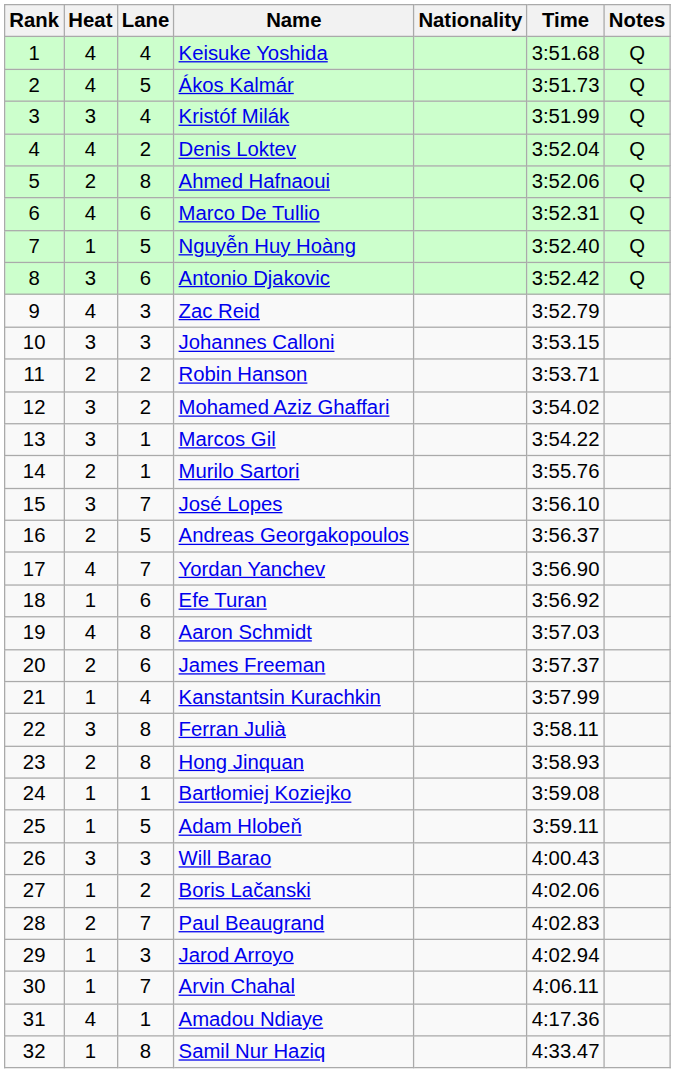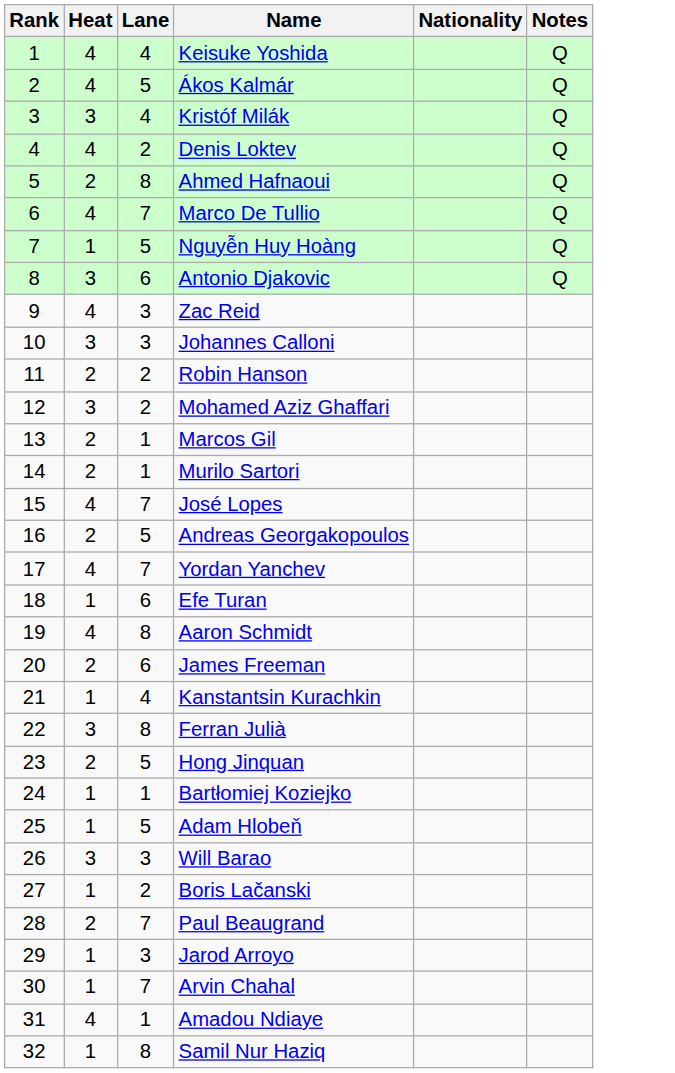- column: Time | 3:51.68 | 3:51.73 | 3:51.99 | 3:52.04 | 3:52.06 | 3:52.31 | 3:52.40 | 3:52.42 | 3:52.79 | 3:53.15 | 3:53.71 | 3:54.02 | 3:54.22 | 3:55.76 | 3:56.10 | 3:56.37 | 3:56.90 | 3:56.92 | 3:57.03 | 3:57.37 | 3:57.99 | 3:58.11 | 3:58.93 | 3:59.08 | 3:59.11 | 4:00.43 | 4:02.06 | 4:02.83 | 4:02.94 | 4:06.11 | 4:17.36 | 4:33.47
Marco De Tullio | Lane: 6 -> 7
Marcos Gil | Heat: 3 -> 2
José Lopes | Heat: 3 -> 4
Hong Jinquan | Lane: 8 -> 5
